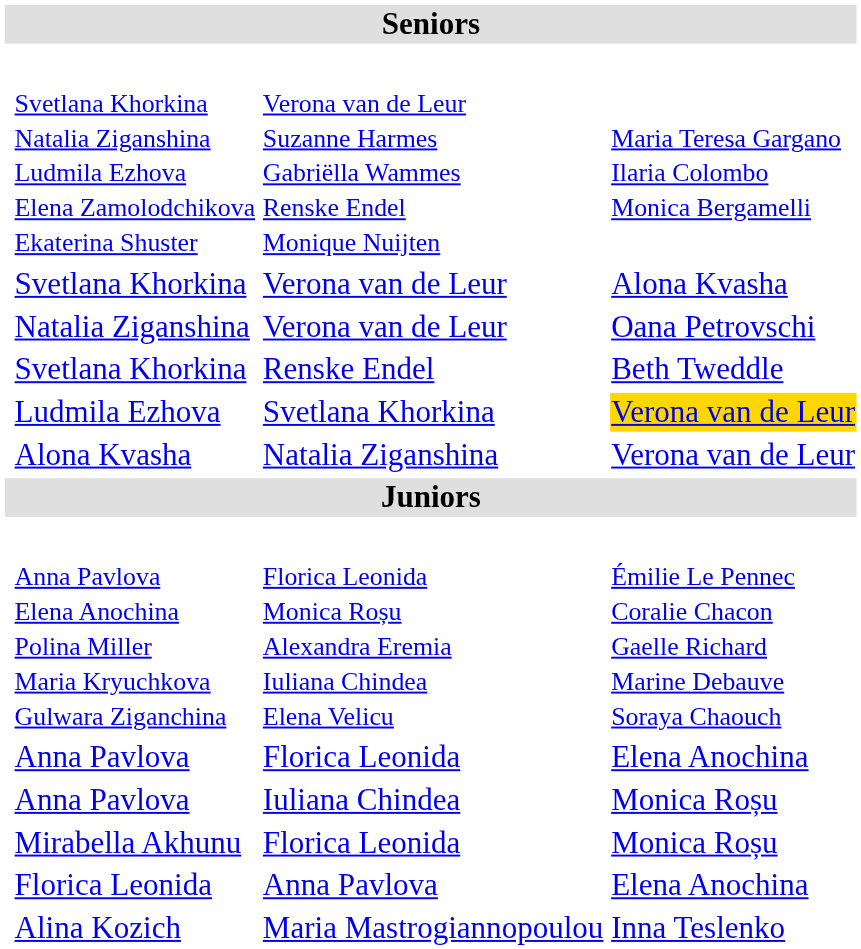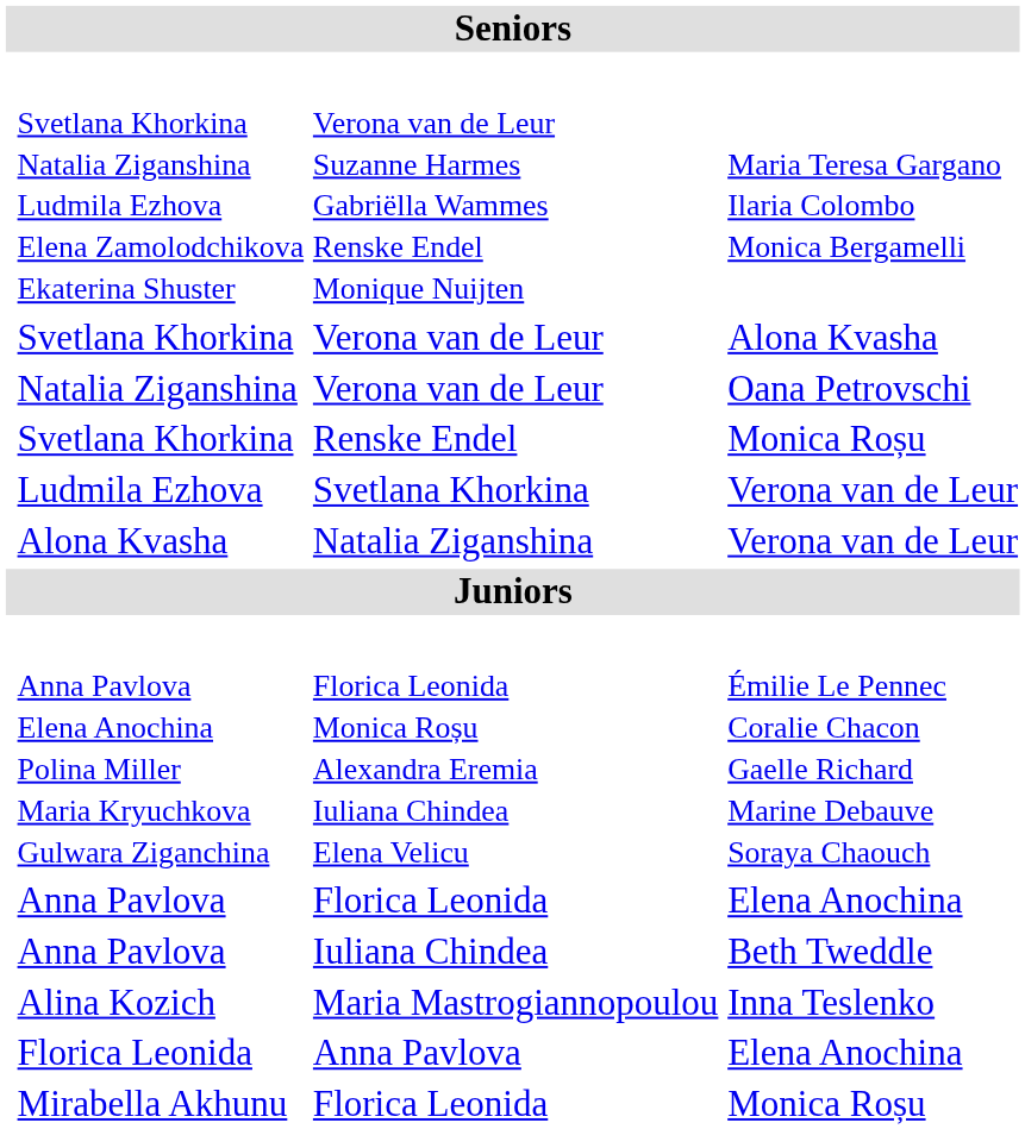Svetlana Khorkina / Renske Endel | column 4: Beth Tweddle -> Monica Roșu
Ludmila Ezhova | column 4: gold background -> no background
Anna Pavlova / Iuliana Chindea | column 4: Monica Roșu -> Beth Tweddle
rows swapped: Alina Kozich <-> Mirabella Akhunu
